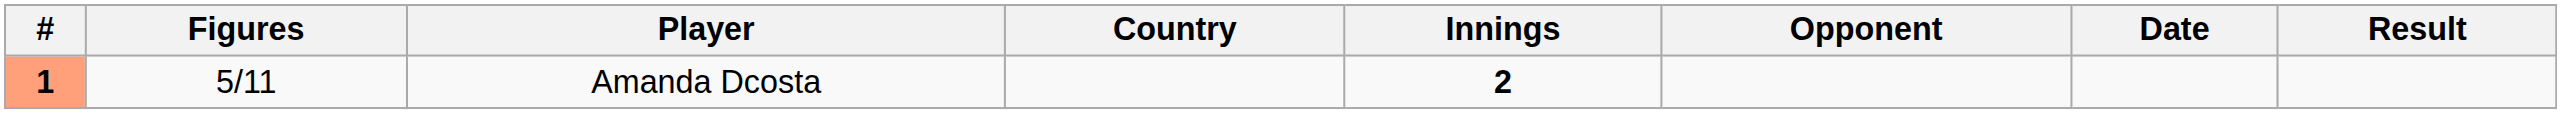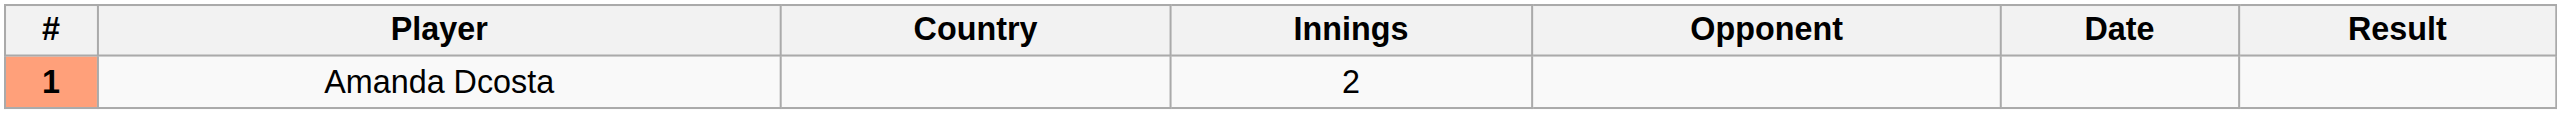- column: Figures | 5/11
Amanda Dcosta | Innings: bold -> normal
